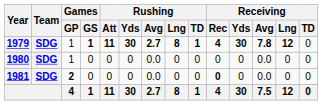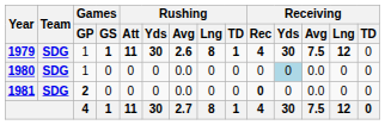1979 | Rushing / Avg: 2.7 -> 2.6
1979 | Receiving / Avg: 7.8 -> 7.5
1980 | Receiving / Yds: no background -> lightblue background
